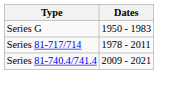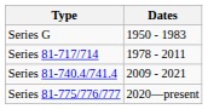+ row: Series 81-775/776/777 | 2020—present
